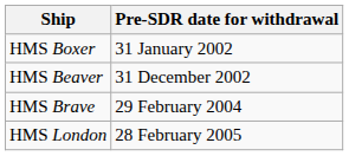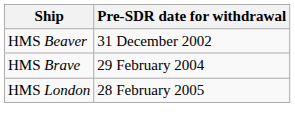- row: HMS Boxer | 31 January 2002
